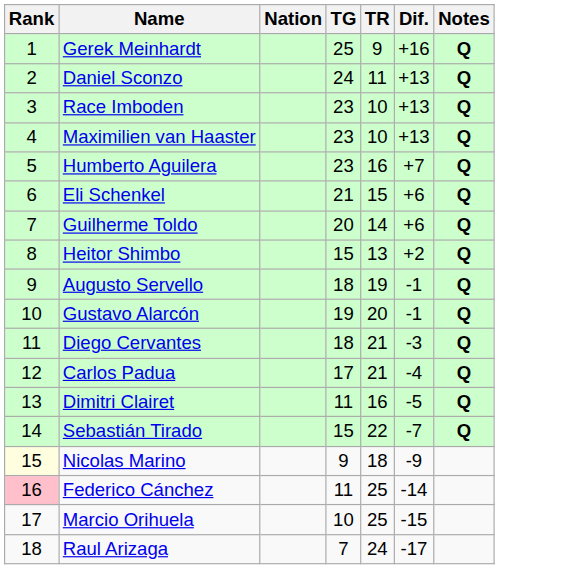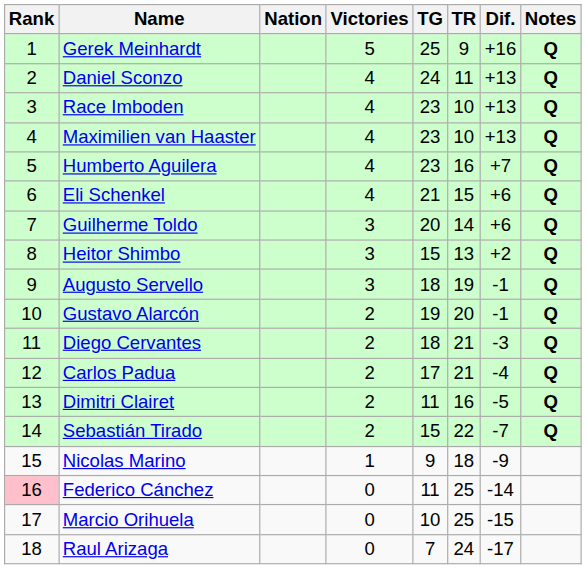+ column: Victories | 5 | 4 | 4 | 4 | 4 | 4 | 3 | 3 | 3 | 2 | 2 | 2 | 2 | 2 | 1 | 0 | 0 | 0
Nicolas Marino | Rank: lightyellow background -> no background
